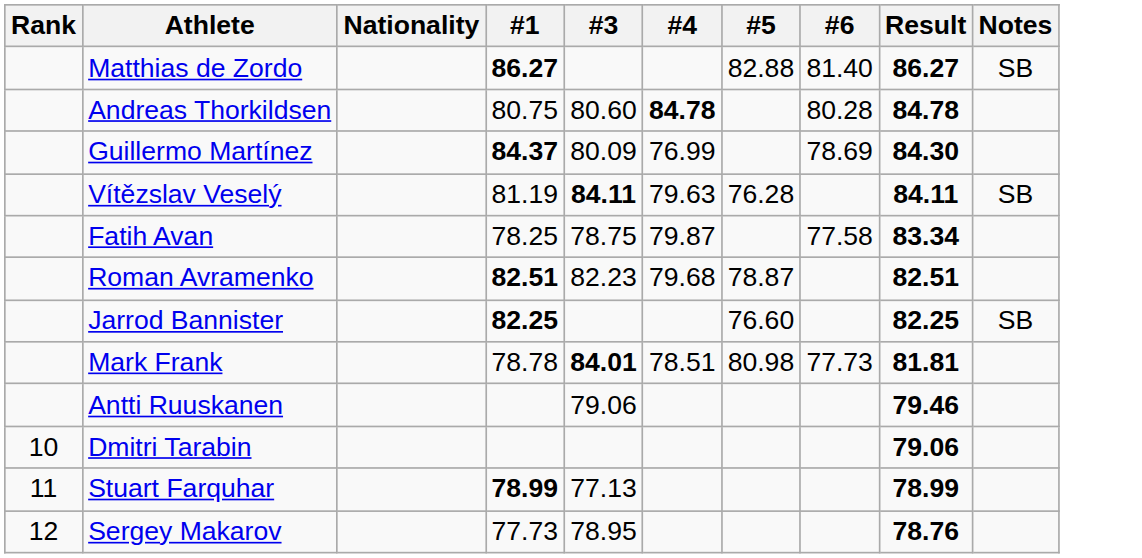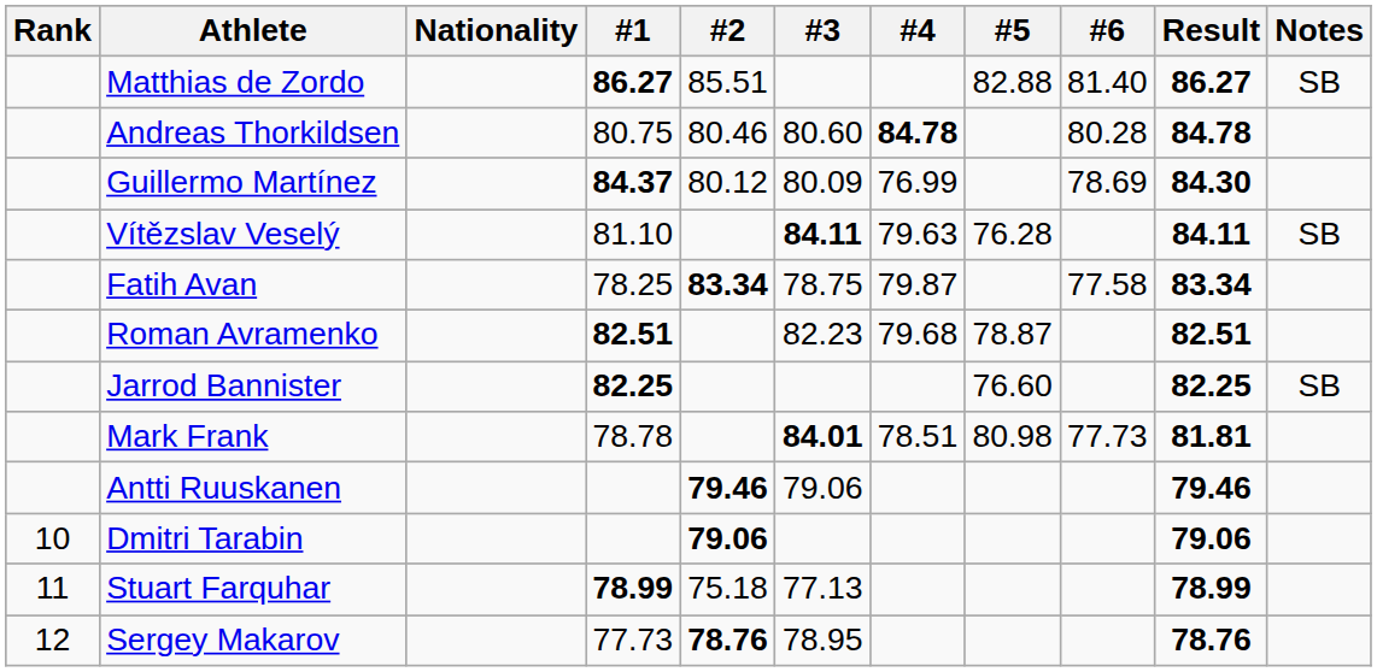+ column: #2 | 85.51 | 80.46 | 80.12 | 83.34 | 79.46 | 79.06 | 75.18 | 78.76
Vítězslav Veselý | #1: 81.19 -> 81.10
